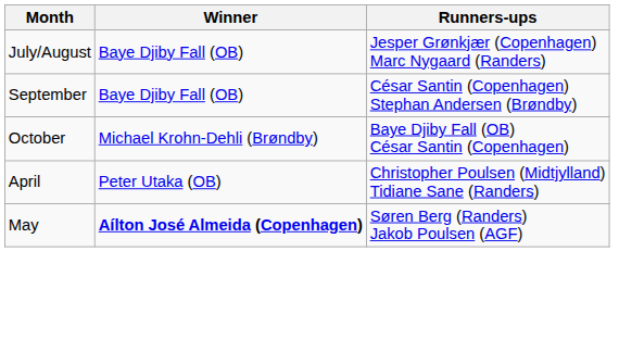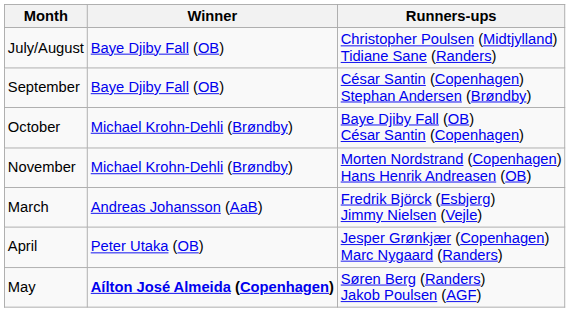July/August | Runners-ups: Jesper Grønkjær (Copenhagen) Marc Nygaard (Randers) -> Christopher Poulsen (Midtjylland) Tidiane Sane (Randers)
+ row: November | Michael Krohn-Dehli (Brøndby) | Morten Nordstrand (Copenhagen) Hans Henrik Andreasen (OB)
+ row: March | Andreas Johansson (AaB) | Fredrik Björck (Esbjerg) Jimmy Nielsen (Vejle)
April | Runners-ups: Christopher Poulsen (Midtjylland) Tidiane Sane (Randers) -> Jesper Grønkjær (Copenhagen) Marc Nygaard (Randers)
